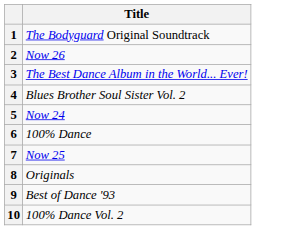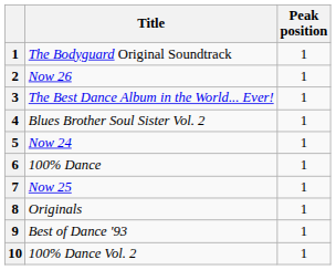+ column: Peak position | 1 | 1 | 1 | 1 | 1 | 1 | 1 | 1 | 1 | 1
